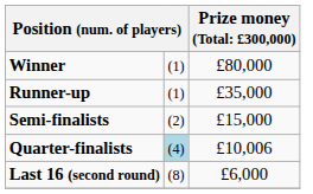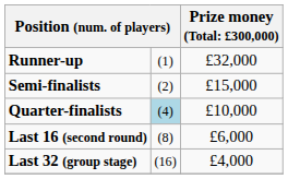- row: Winner | (1) | £80,000
Runner-up | column 3: £35,000 -> £32,000
Quarter-finalists | column 3: £10,006 -> £10,000
+ row: Last 32 (group stage) | (16) | £4,000
